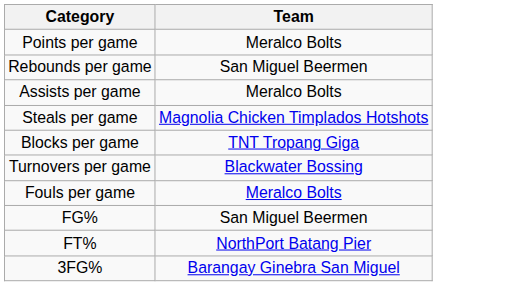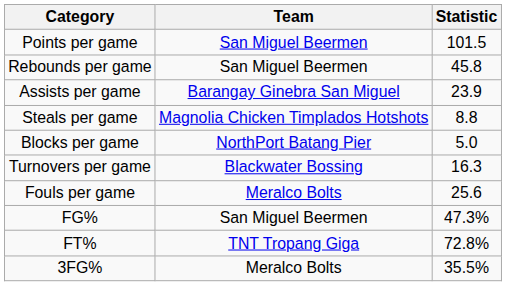+ column: Statistic | 101.5 | 45.8 | 23.9 | 8.8 | 5.0 | 16.3 | 25.6 | 47.3% | 72.8% | 35.5%
Points per game | Team: Meralco Bolts -> San Miguel Beermen
Assists per game | Team: Meralco Bolts -> Barangay Ginebra San Miguel
Blocks per game | Team: TNT Tropang Giga -> NorthPort Batang Pier
FT% | Team: NorthPort Batang Pier -> TNT Tropang Giga
3FG% | Team: Barangay Ginebra San Miguel -> Meralco Bolts
